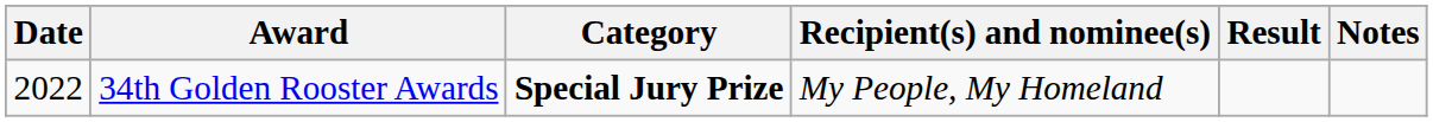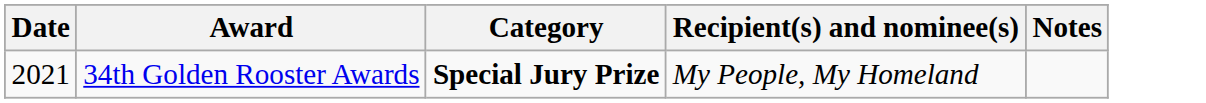- column: Result
34th Golden Rooster Awards | Date: 2022 -> 2021
